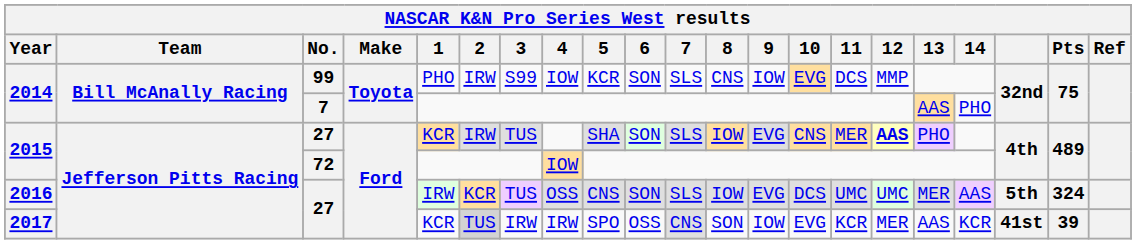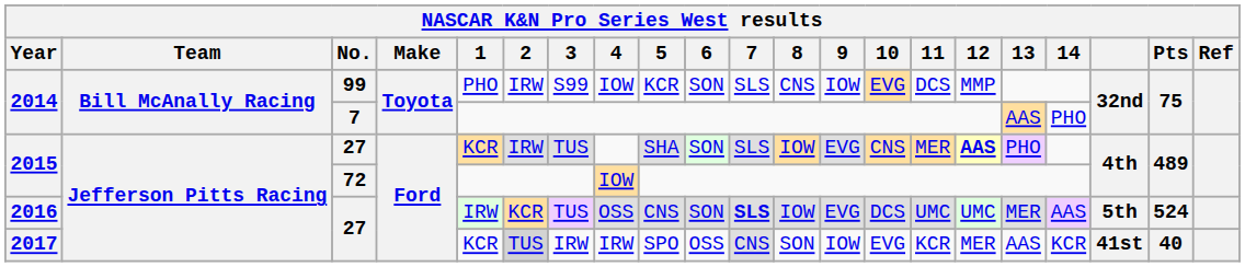2016 | 7: normal -> bold
2016 | Pts: 324 -> 524
2017 | Pts: 39 -> 40
